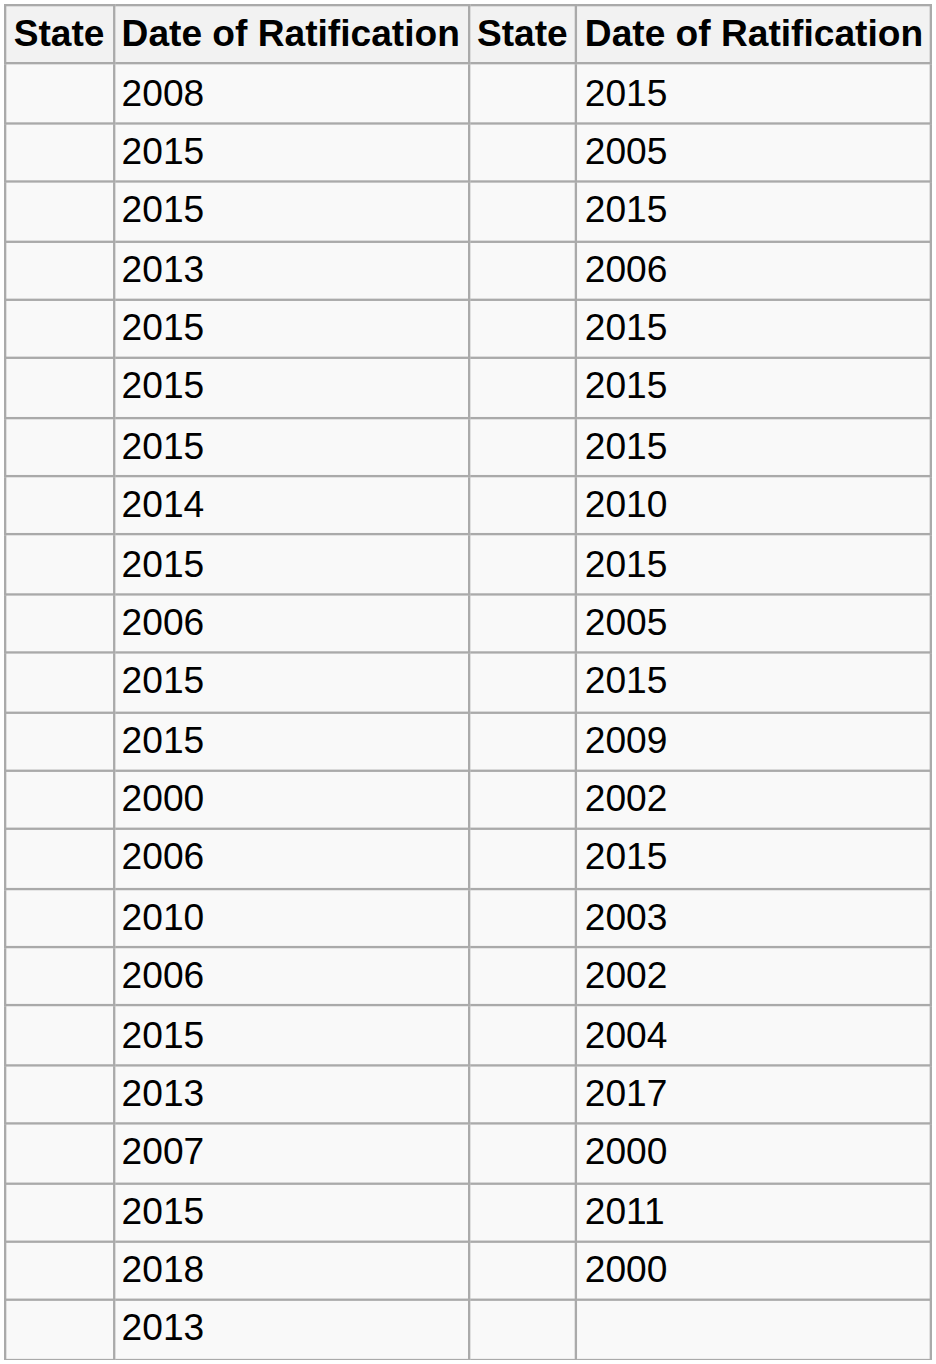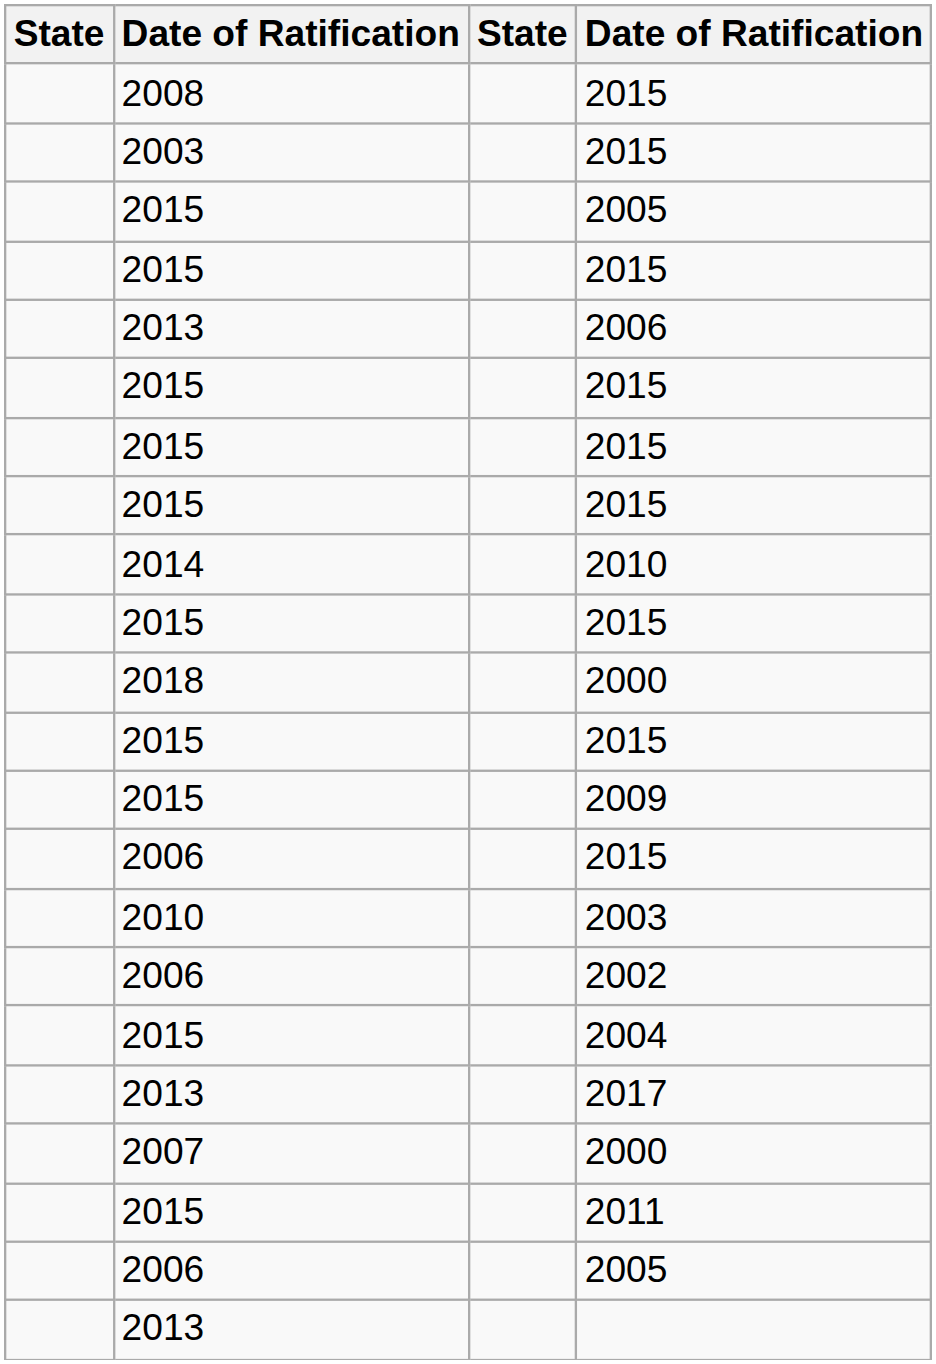+ row: 2003 | 2015
rows swapped: 2018 / 2000 <-> 2006 / 2005
- row: 2000 | 2002
